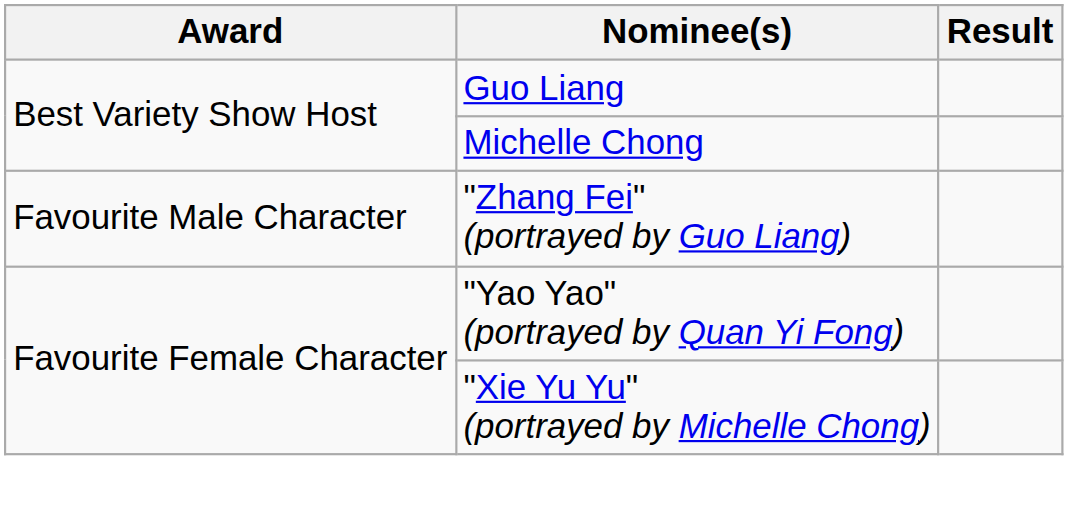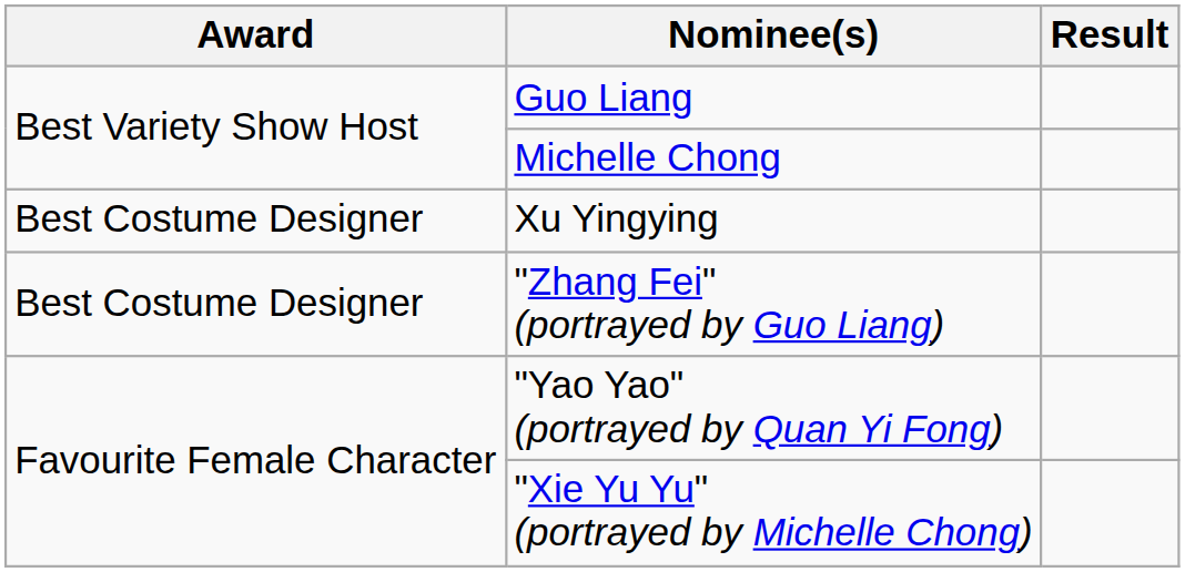+ row: Best Costume Designer | Xu Yingying
"Zhang Fei" (portrayed by Guo Liang) | Award: Favourite Male Character -> Best Costume Designer
